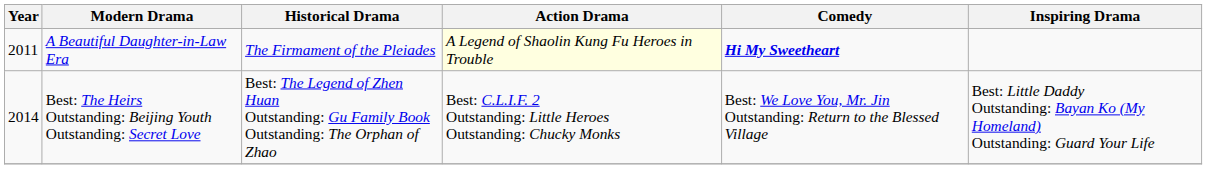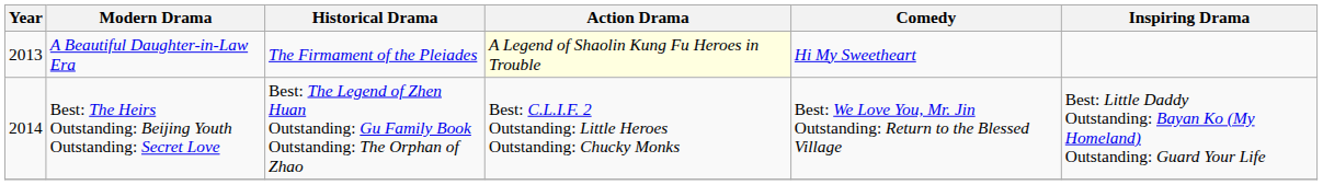A Beautiful Daughter-in-Law Era | Year: 2011 -> 2013
A Beautiful Daughter-in-Law Era | Comedy: bold -> normal
